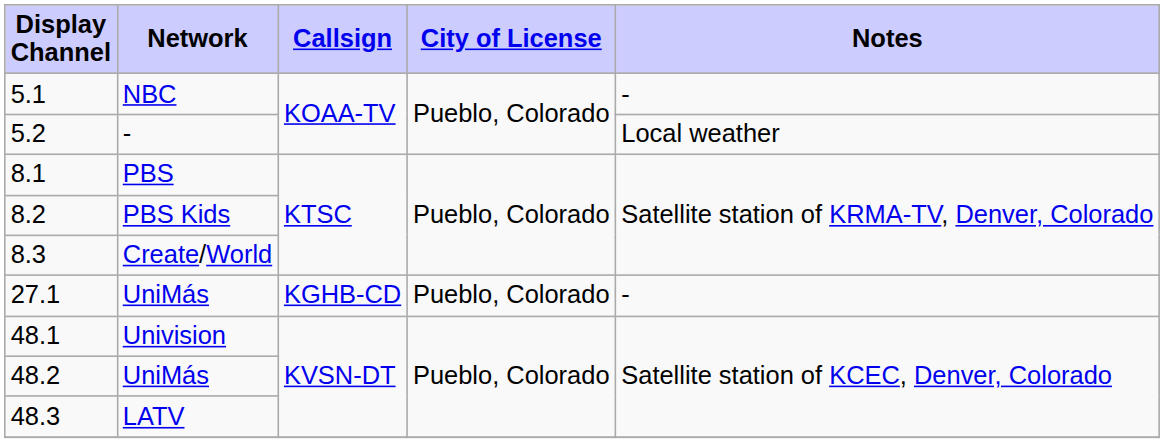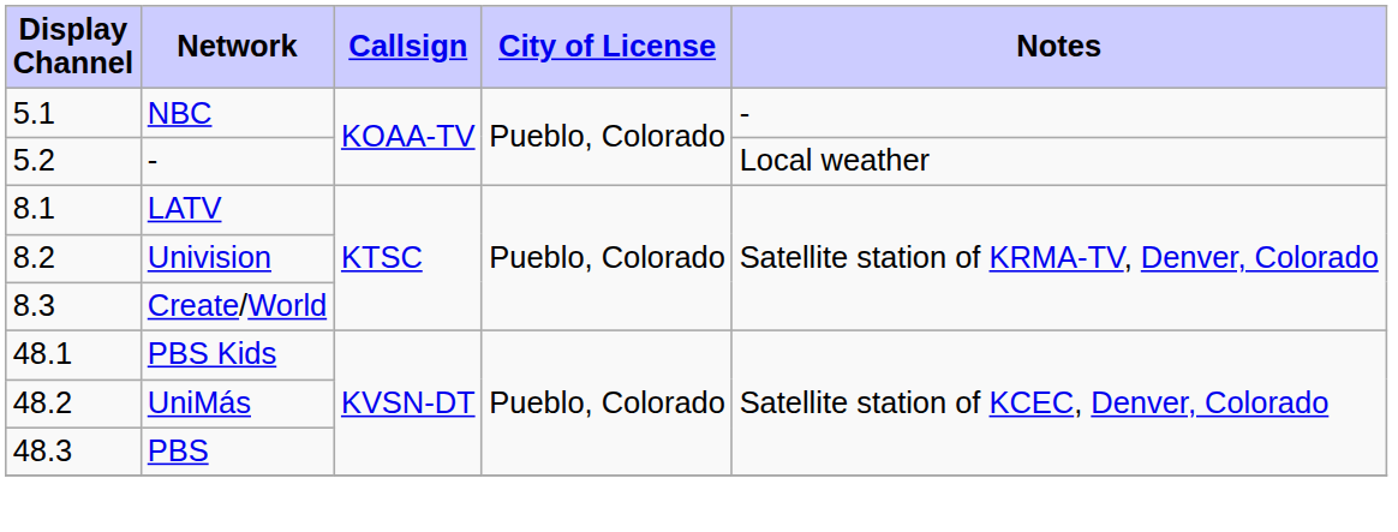8.1 | Network: PBS -> LATV
8.2 | Network: PBS Kids -> Univision
- row: 27.1 | UniMás | KGHB-CD | Pueblo, Colorado | -
48.1 | Network: Univision -> PBS Kids
48.3 | Network: LATV -> PBS
